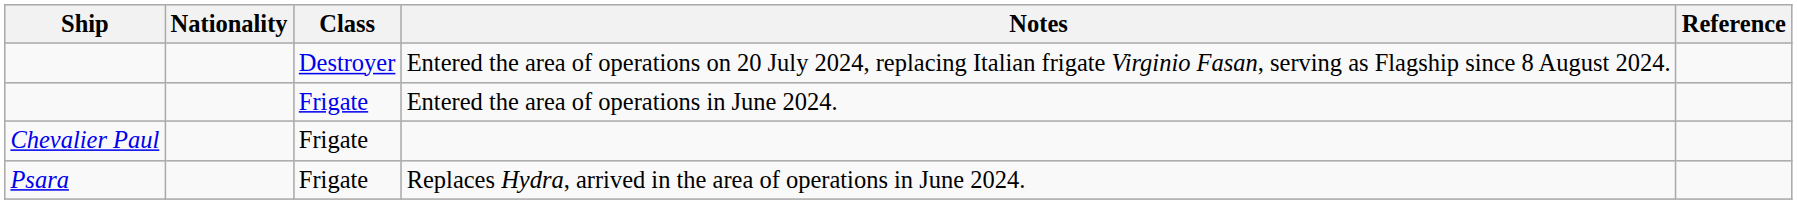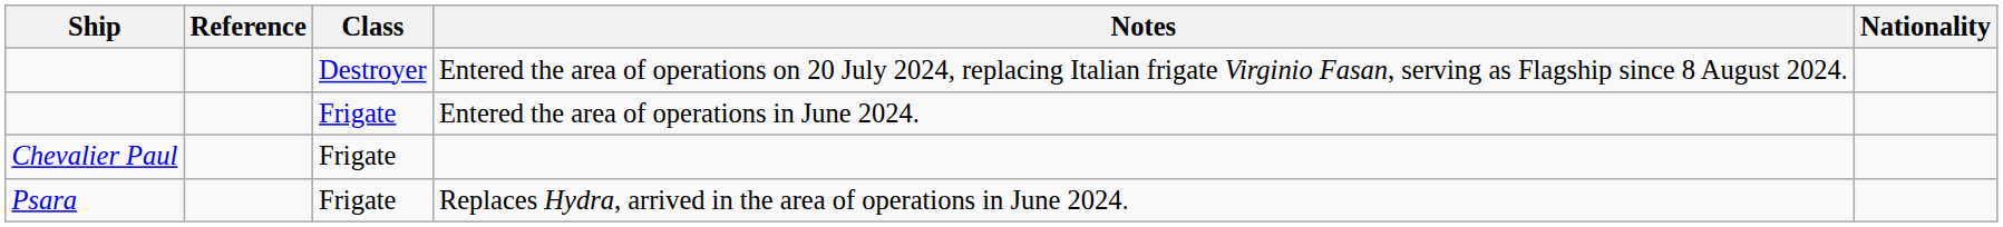columns swapped: Nationality <-> Reference
